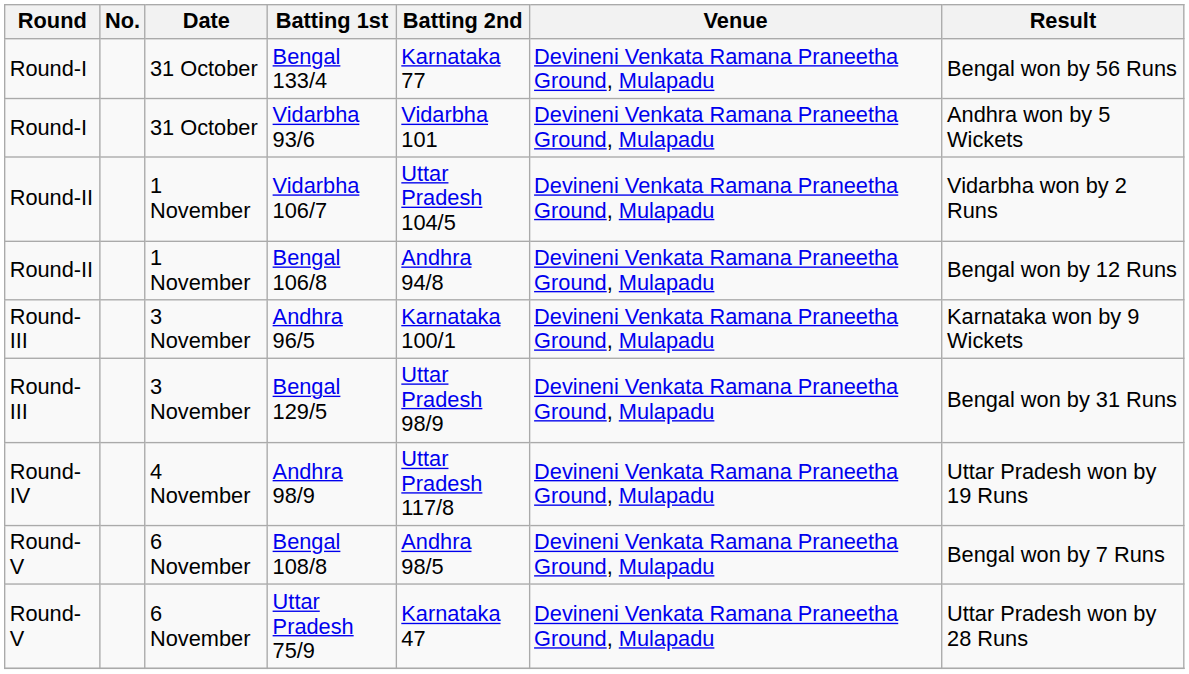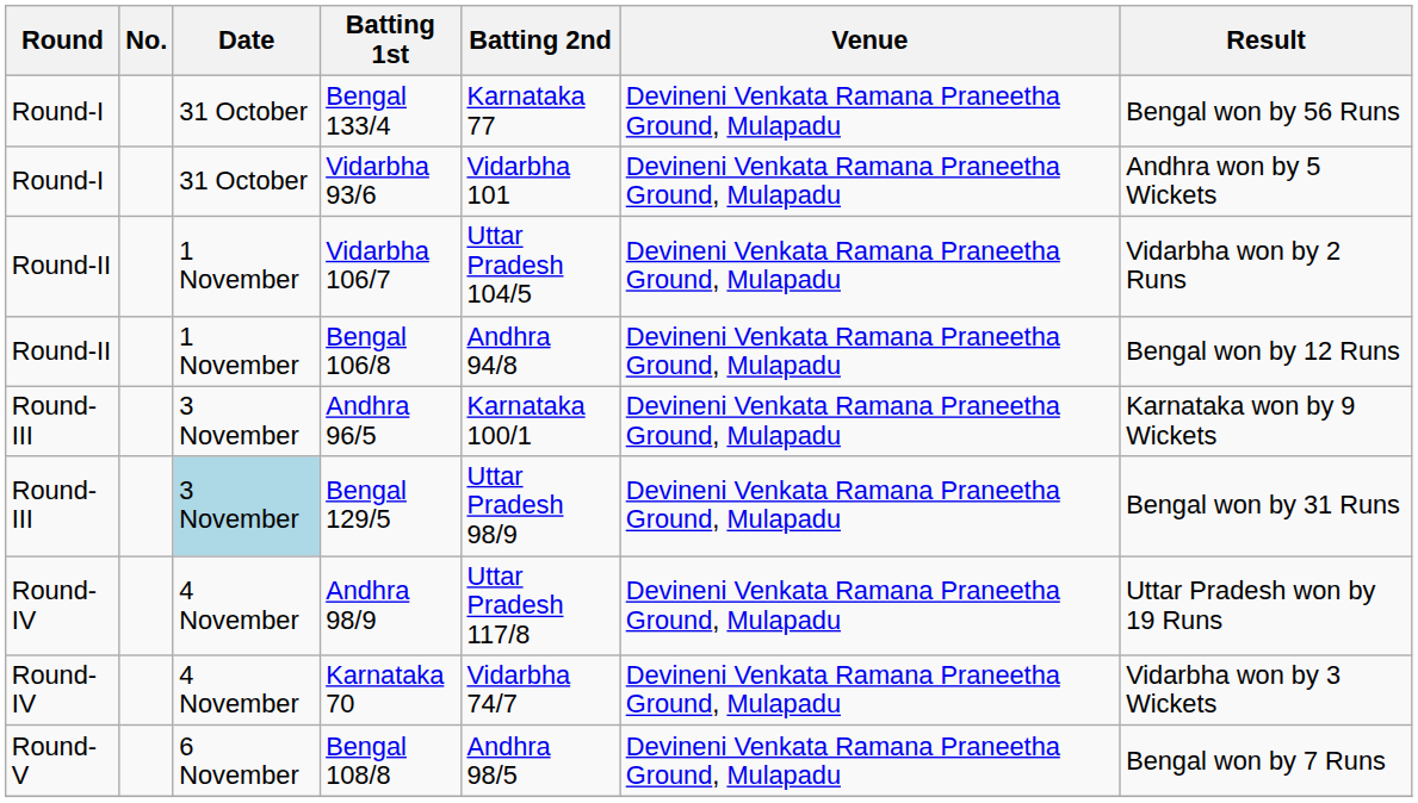Bengal 129/5 | Date: no background -> lightblue background
+ row: Round-IV | 4 November | Karnataka 70 | Vidarbha 74/7 | Devineni Venkata Ramana Praneetha Ground, Mulapadu | Vidarbha won by 3 Wickets
- row: Round-V | 6 November | Uttar Pradesh 75/9 | Karnataka 47 | Devineni Venkata Ramana Praneetha Ground, Mulapadu | Uttar Pradesh won by 28 Runs
